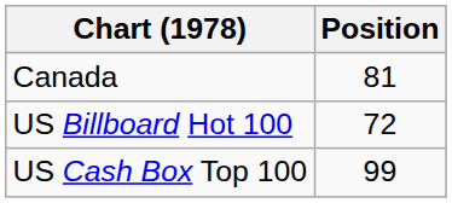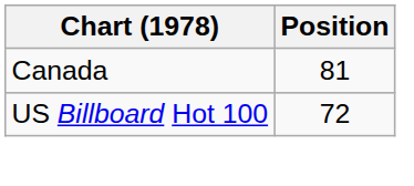- row: US Cash Box Top 100 | 99
